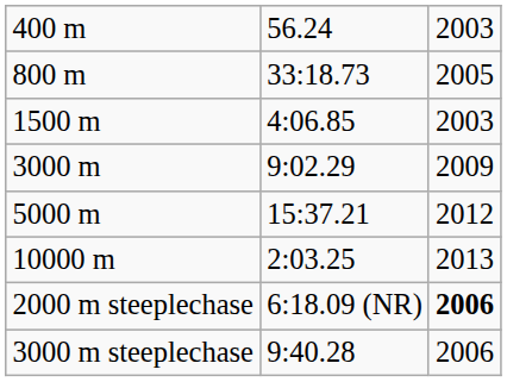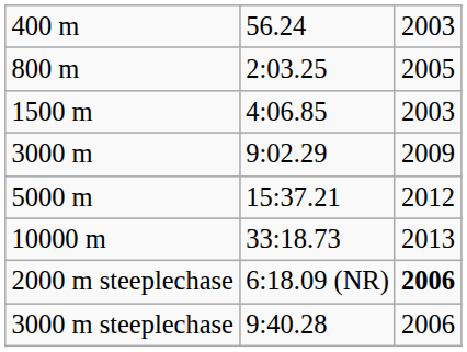800 m | column 2: 33:18.73 -> 2:03.25
10000 m | column 2: 2:03.25 -> 33:18.73
